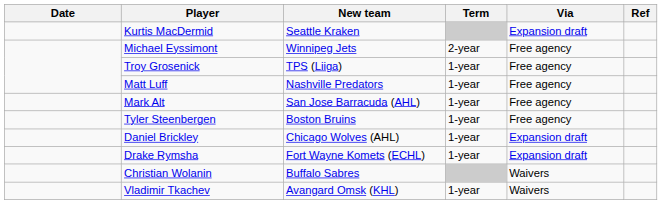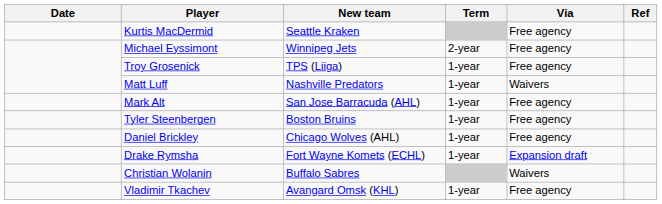Kurtis MacDermid | Via: Expansion draft -> Free agency
Matt Luff | Via: Free agency -> Waivers
Daniel Brickley | Via: Expansion draft -> Free agency
Vladimir Tkachev | Via: Waivers -> Free agency
